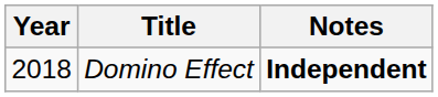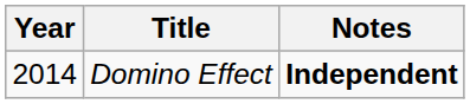Domino Effect | Year: 2018 -> 2014
